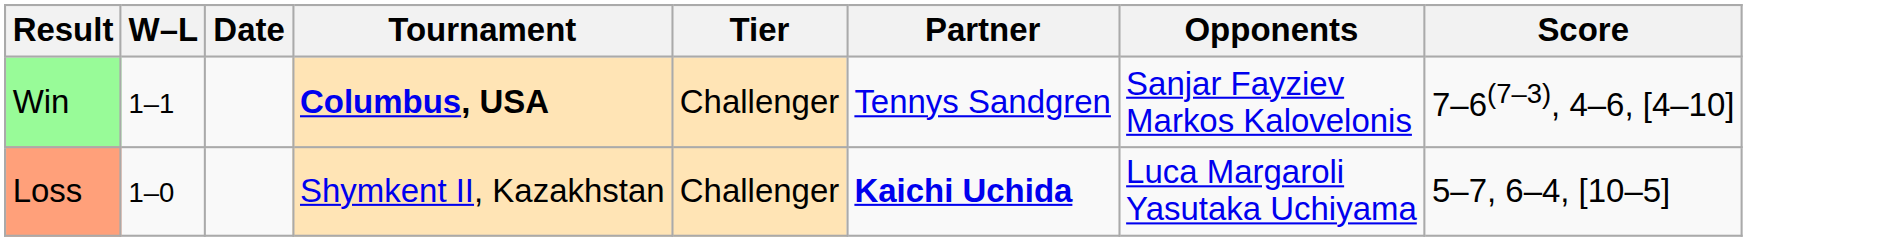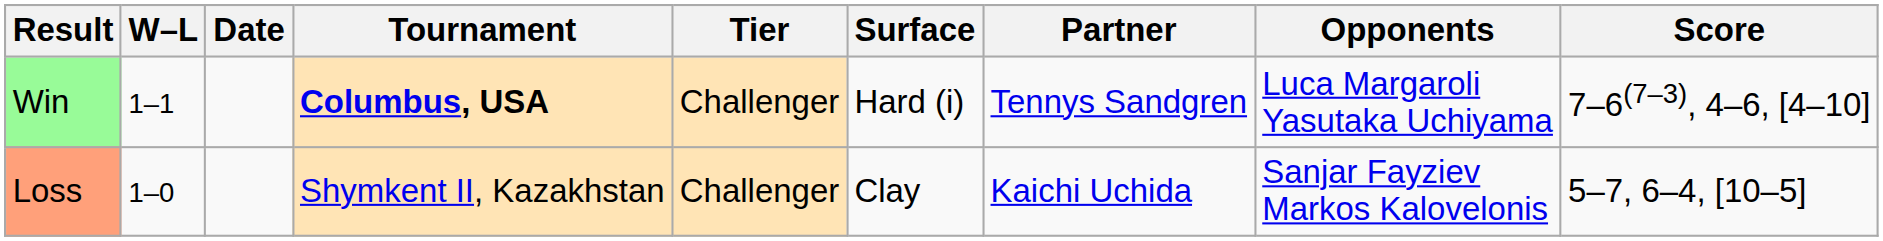+ column: Surface | Hard (i) | Clay
Win | Opponents: Sanjar Fayziev Markos Kalovelonis -> Luca Margaroli Yasutaka Uchiyama
Loss | Partner: bold -> normal
Loss | Opponents: Luca Margaroli Yasutaka Uchiyama -> Sanjar Fayziev Markos Kalovelonis
